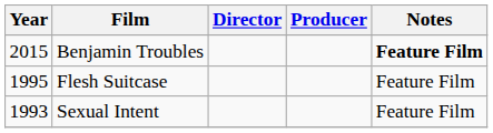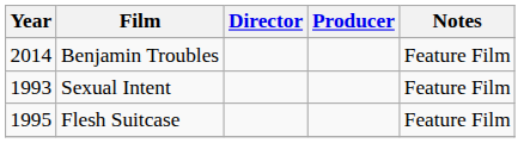Benjamin Troubles | Year: 2015 -> 2014
Benjamin Troubles | Notes: bold -> normal
rows swapped: Flesh Suitcase <-> Sexual Intent
